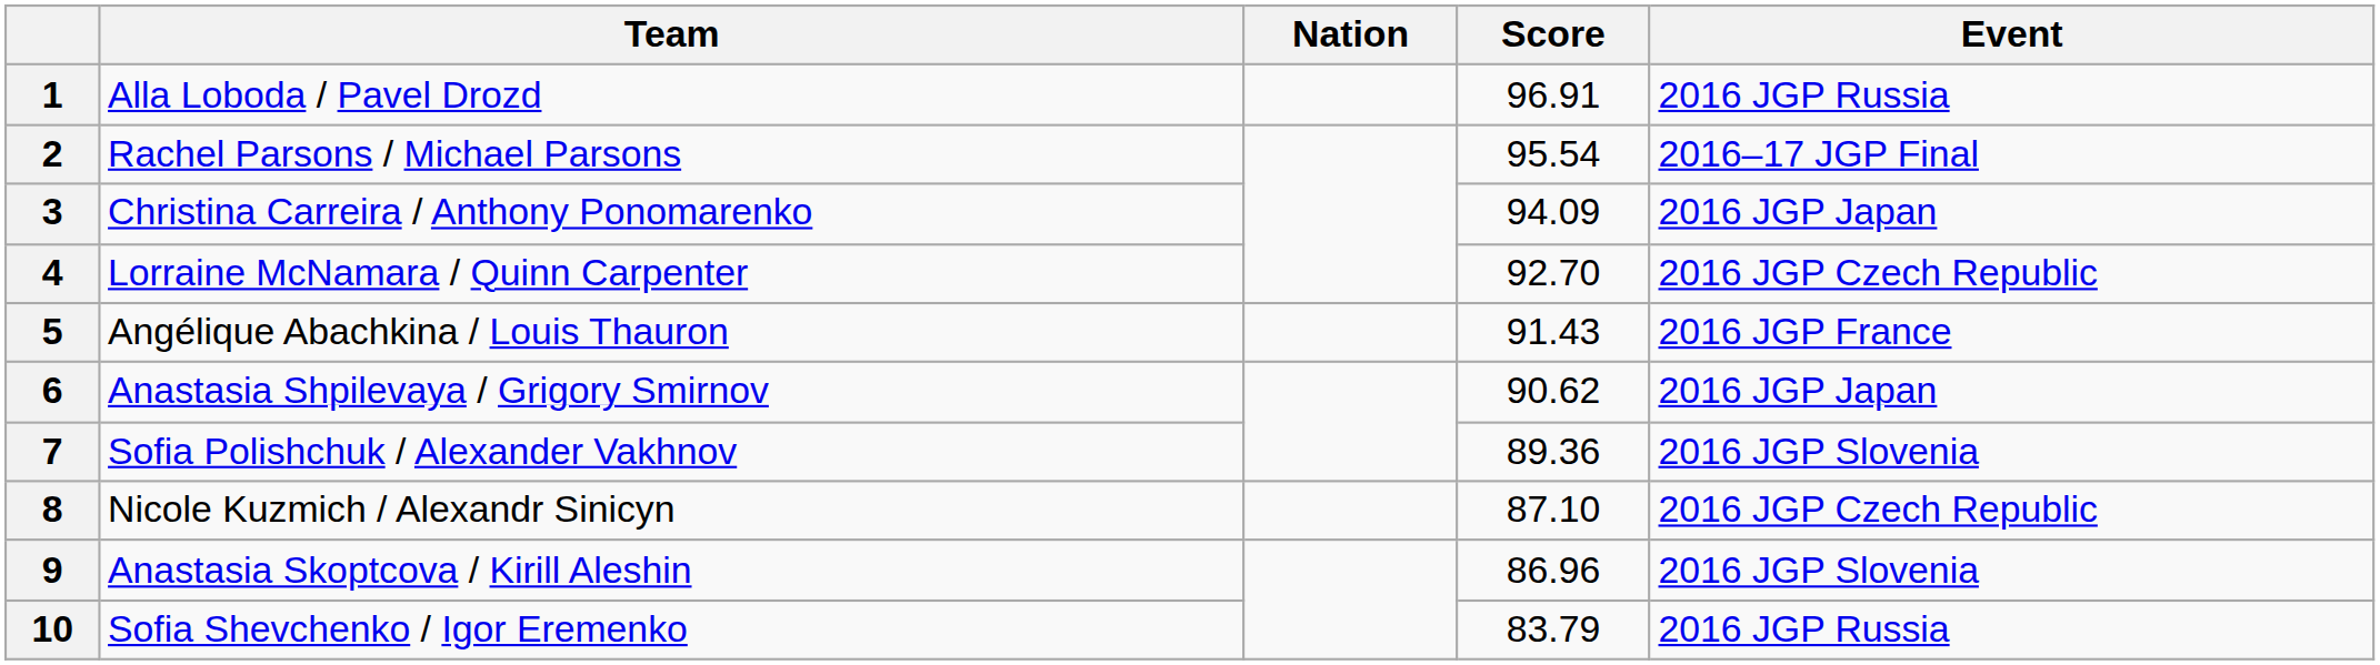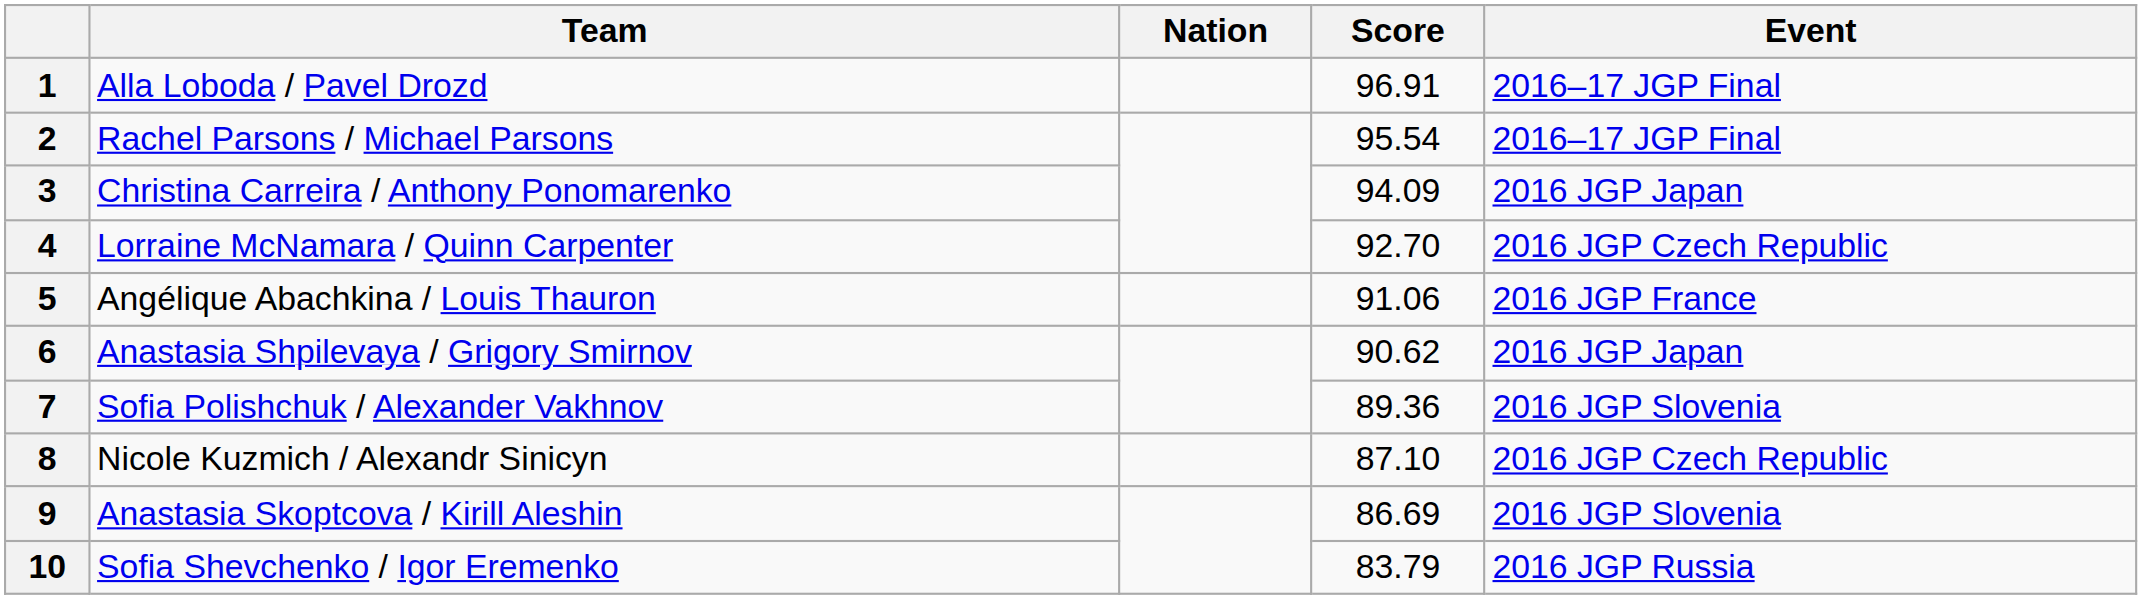1 | Event: 2016 JGP Russia -> 2016–17 JGP Final
5 | Score: 91.43 -> 91.06
9 | Score: 86.96 -> 86.69
